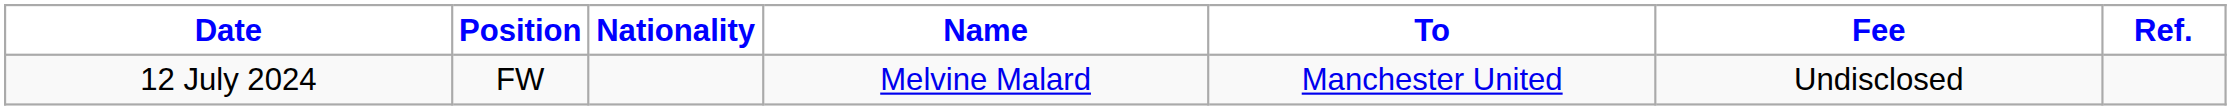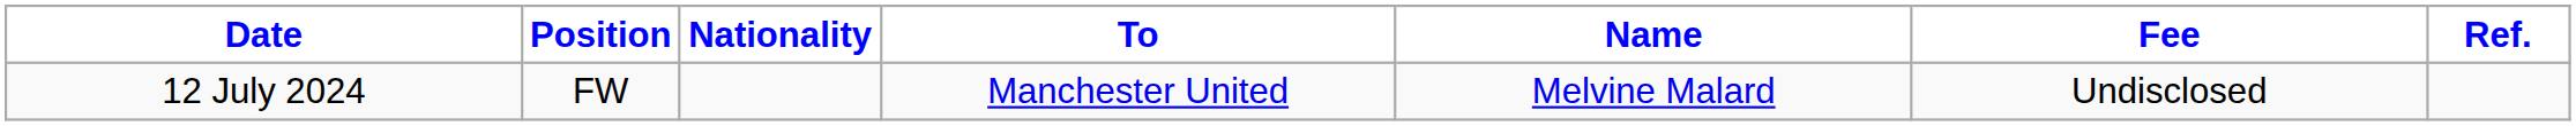columns swapped: Name <-> To
